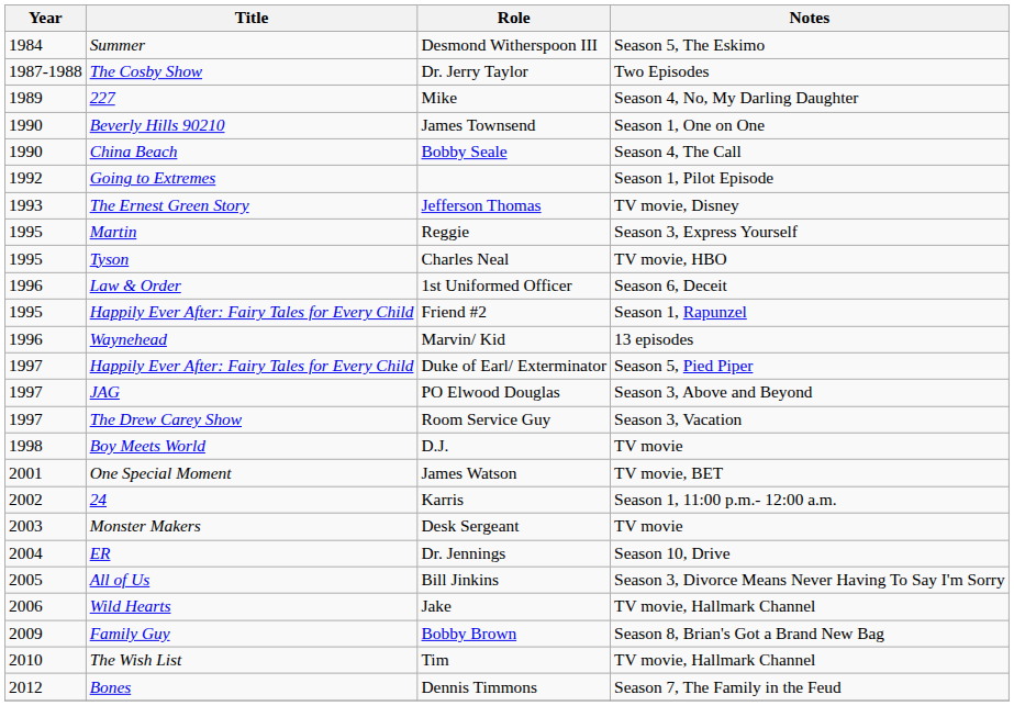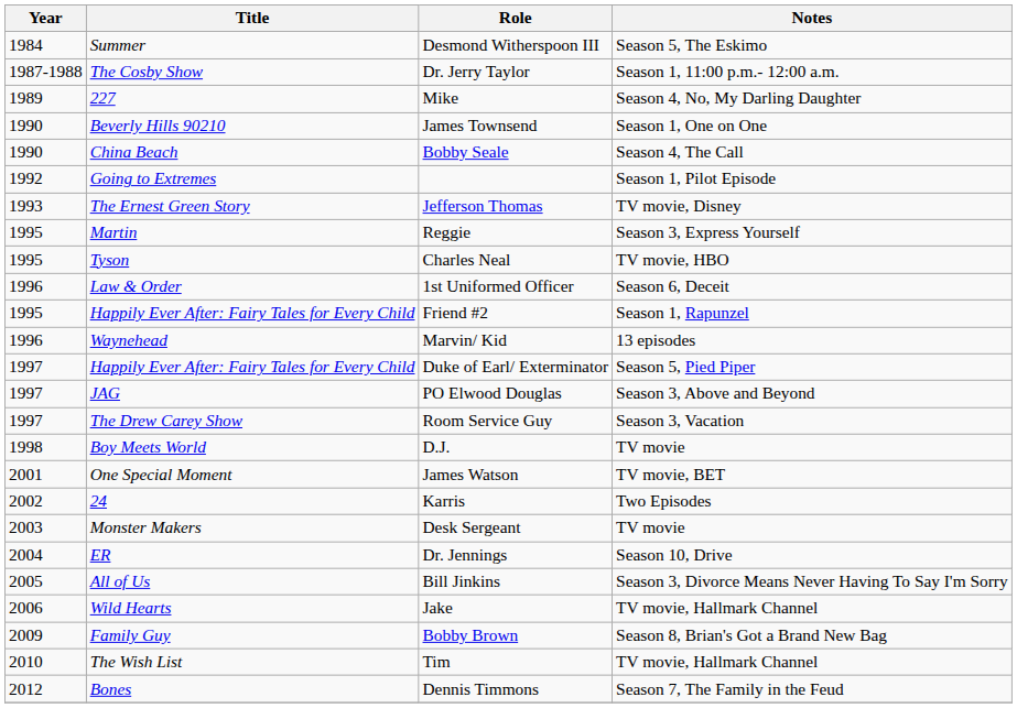Dr. Jerry Taylor | Notes: Two Episodes -> Season 1, 11:00 p.m.- 12:00 a.m.
Karris | Notes: Season 1, 11:00 p.m.- 12:00 a.m. -> Two Episodes
